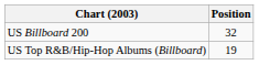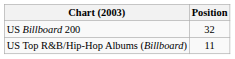US Top R&B/Hip-Hop Albums (Billboard) | Position: 19 -> 11
